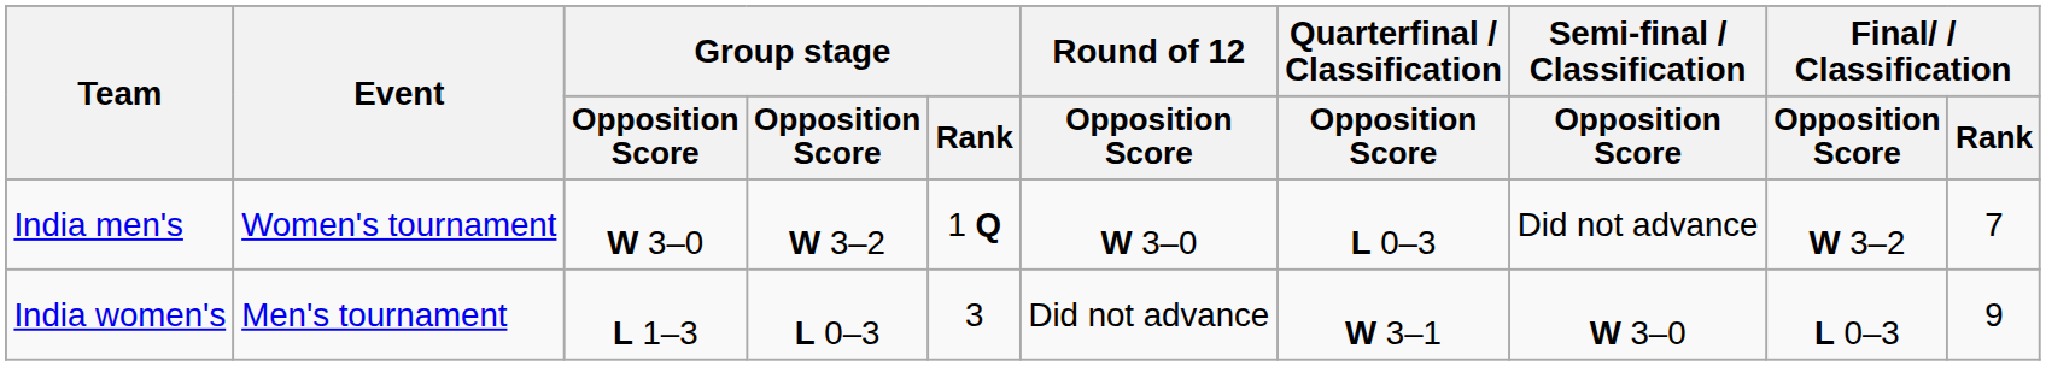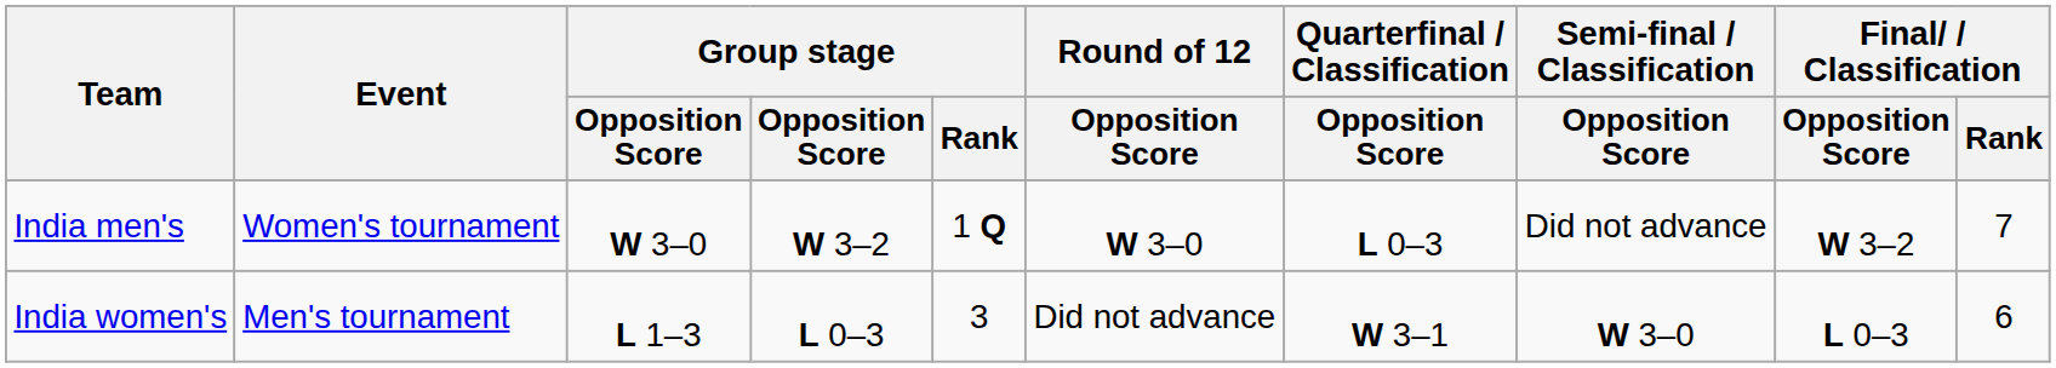India women's | Final/ / Classification / Rank: 9 -> 6
